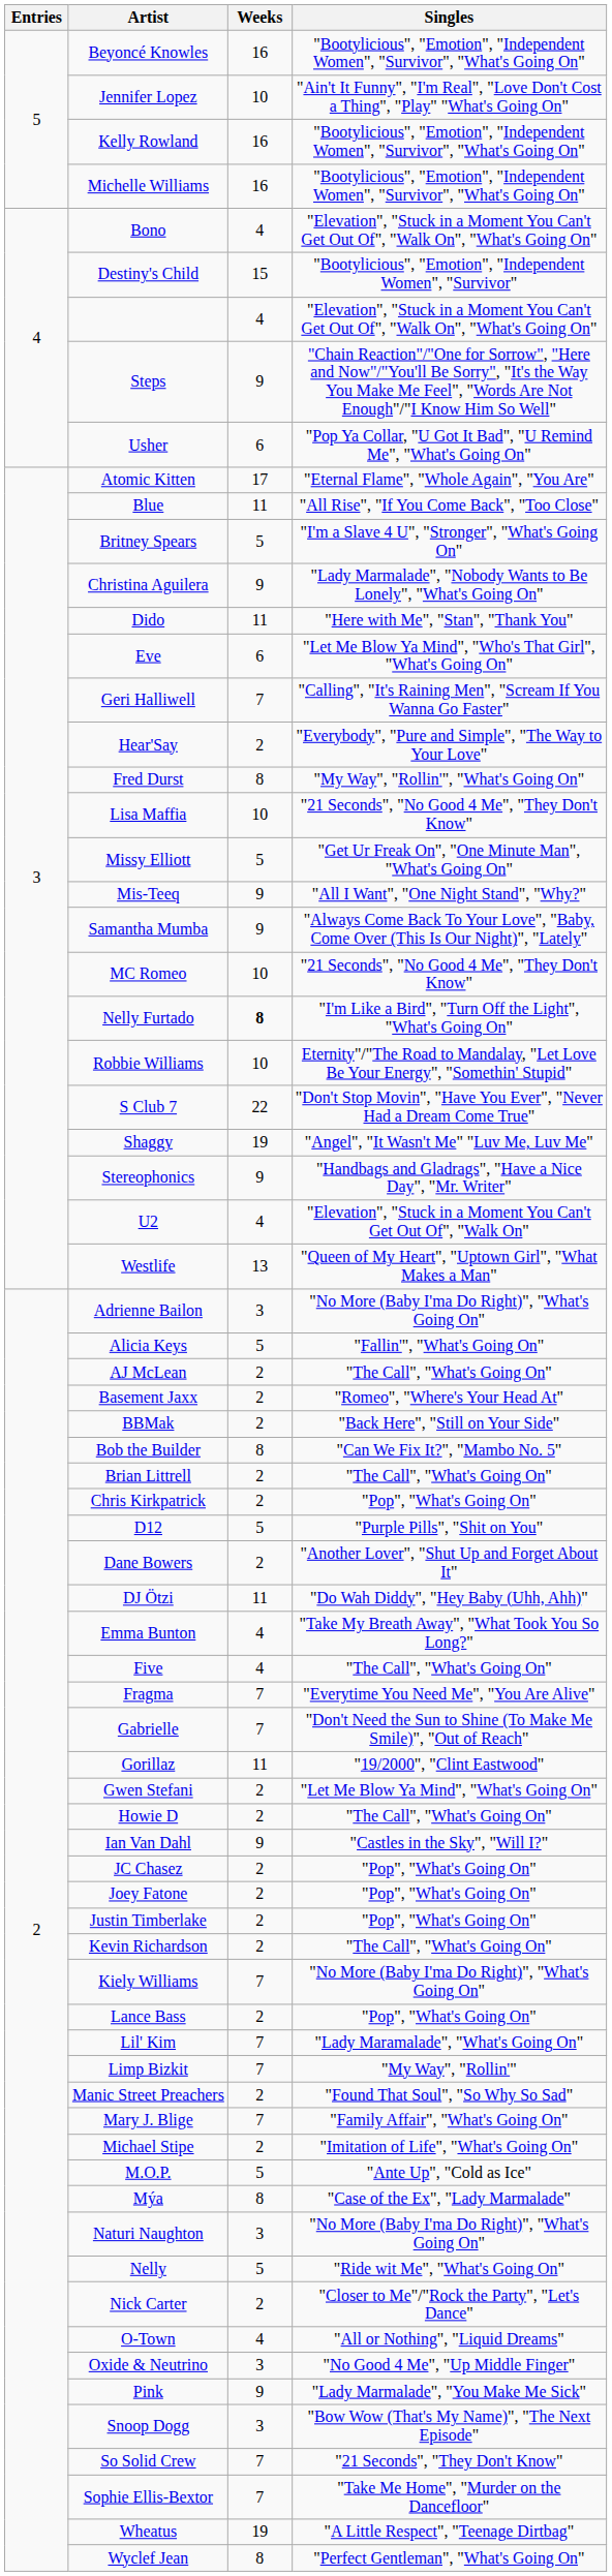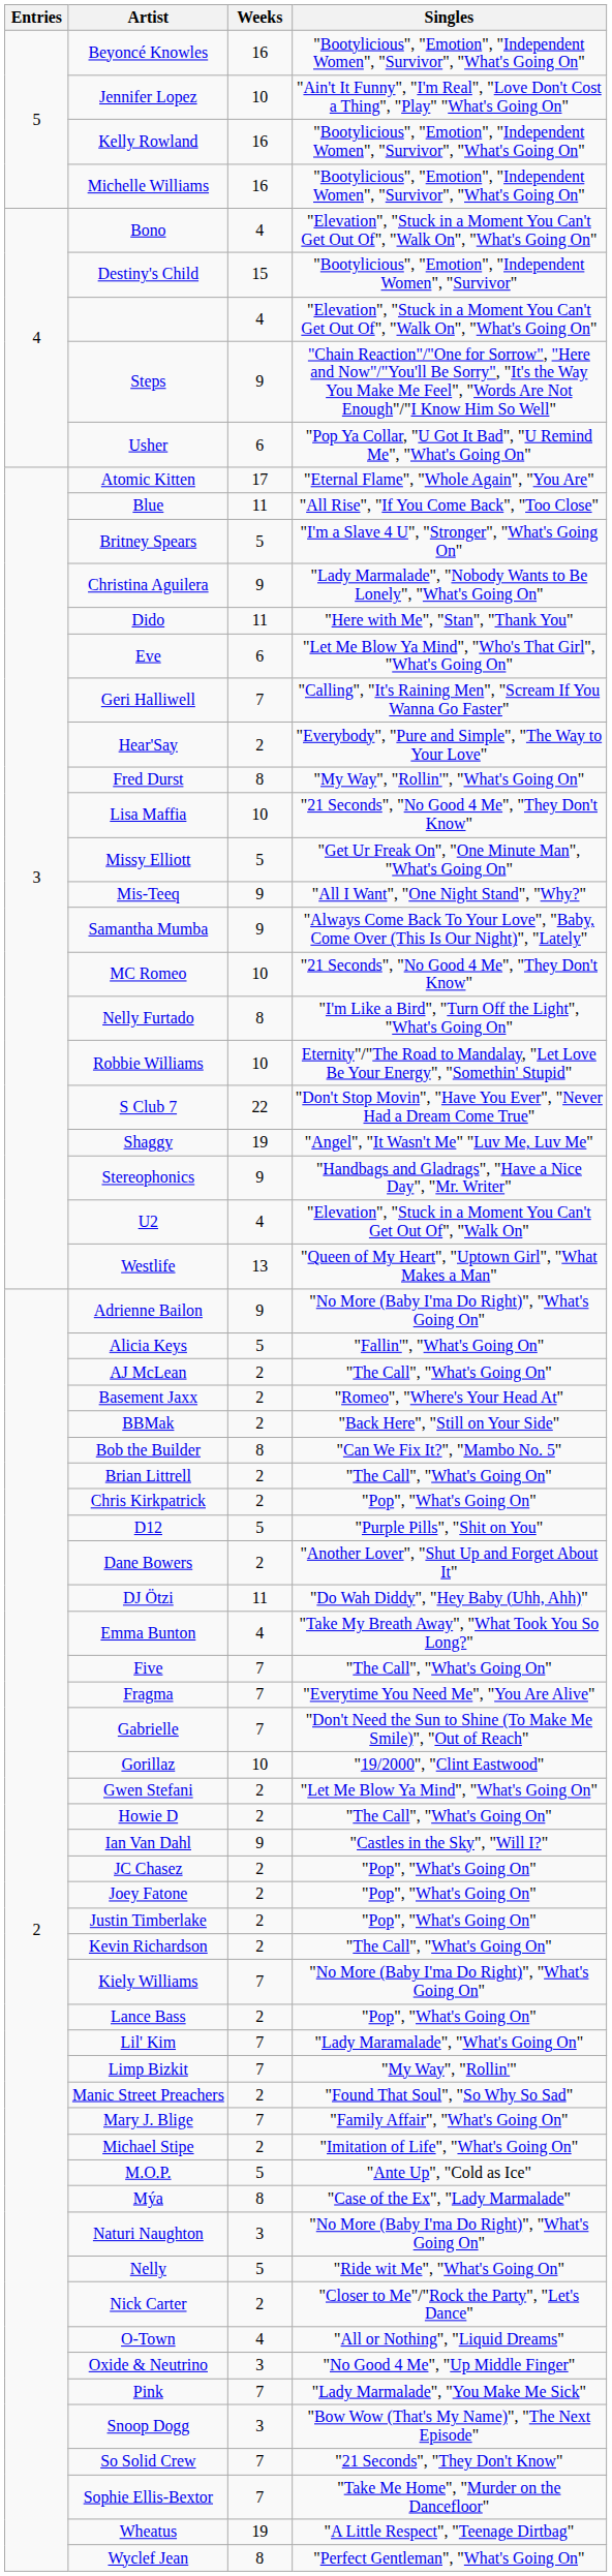Nelly Furtado | Weeks: bold -> normal
Adrienne Bailon | Weeks: 3 -> 9
Five | Weeks: 4 -> 7
Gorillaz | Weeks: 11 -> 10
Pink | Weeks: 9 -> 7
